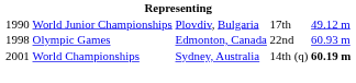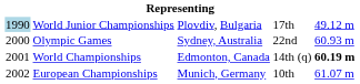World Junior Championships | column 1: no background -> lightblue background
Olympic Games | column 1: 1998 -> 2000
Olympic Games | column 3: Edmonton, Canada -> Sydney, Australia
World Championships | column 3: Sydney, Australia -> Edmonton, Canada
+ row: 2002 | European Championships | Munich, Germany | 10th | 61.07 m
